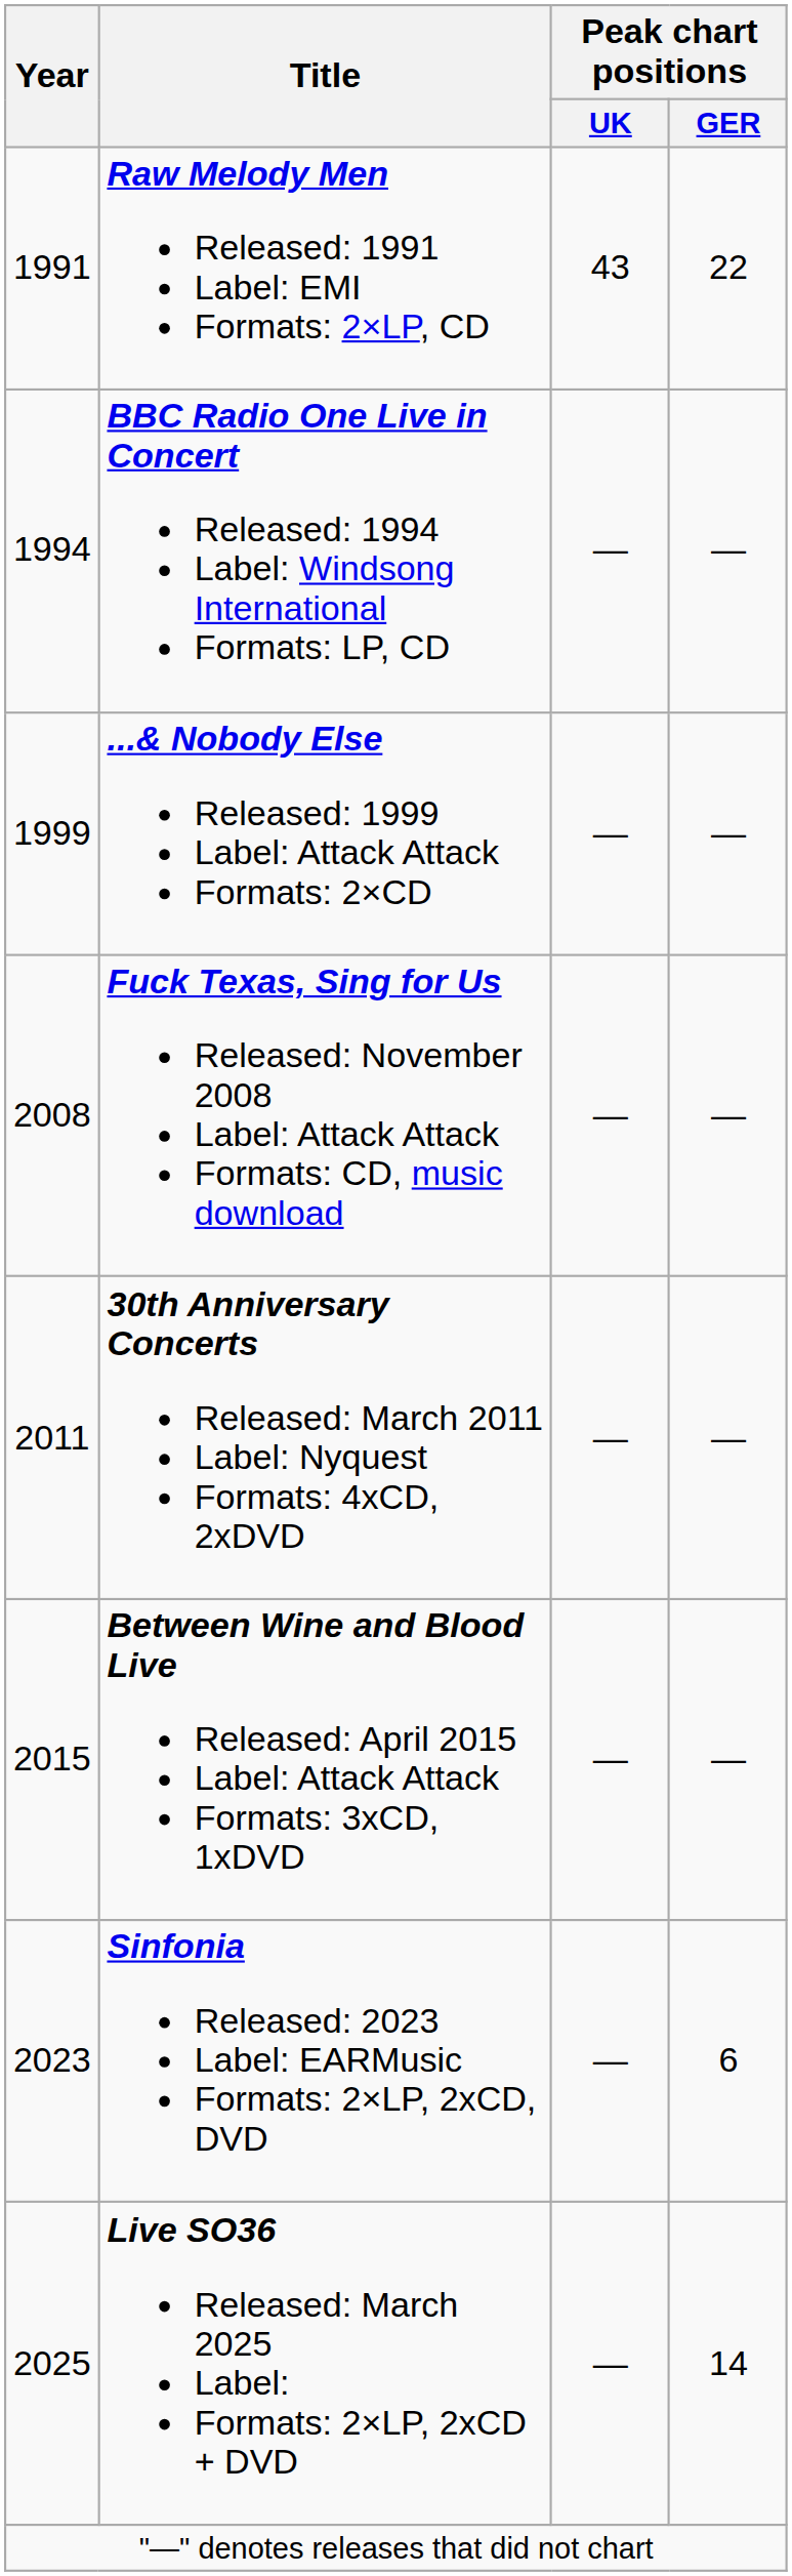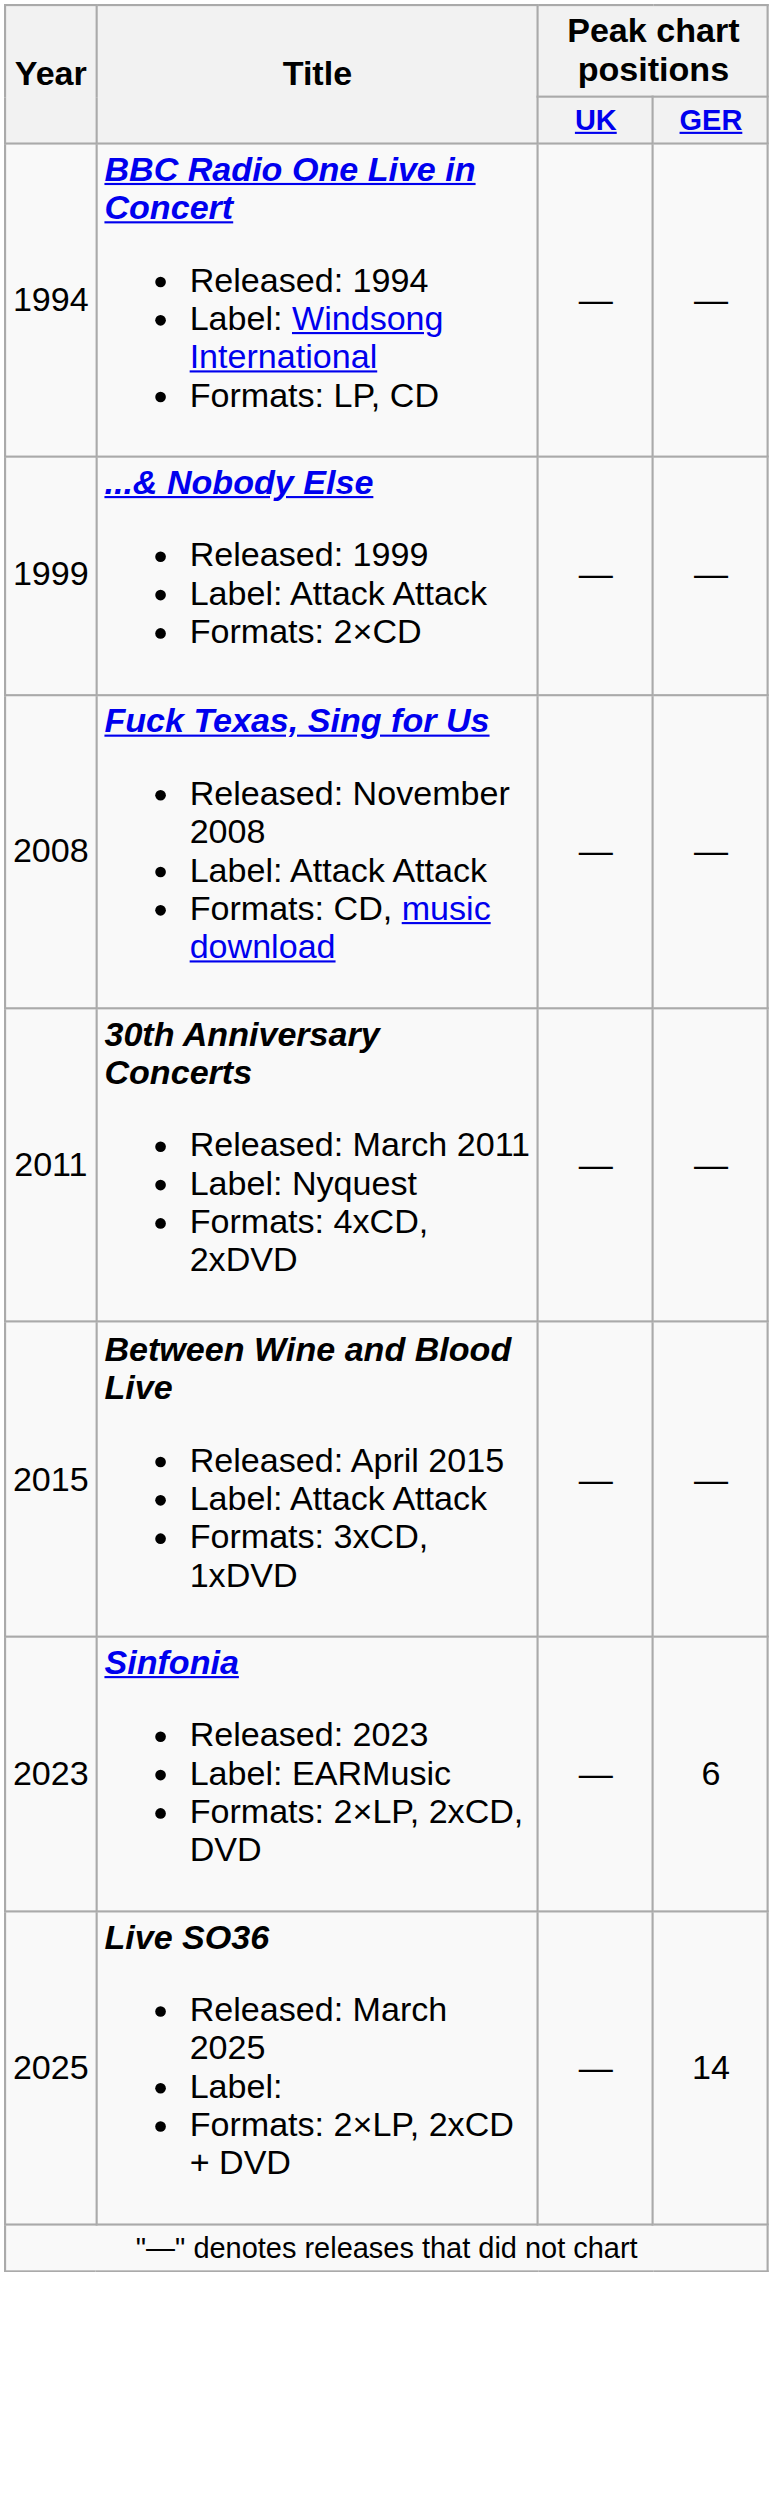- row: 1991 | Raw Melody Men Released: 1991 Label: EMI Formats: 2×LP, CD | 43 | 22
